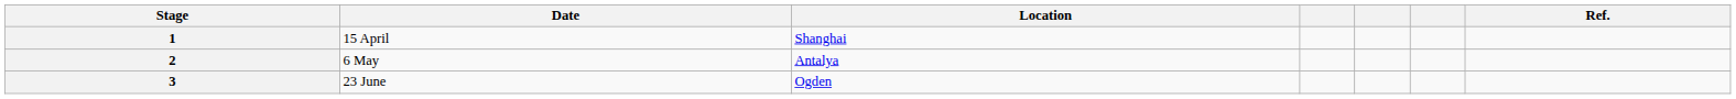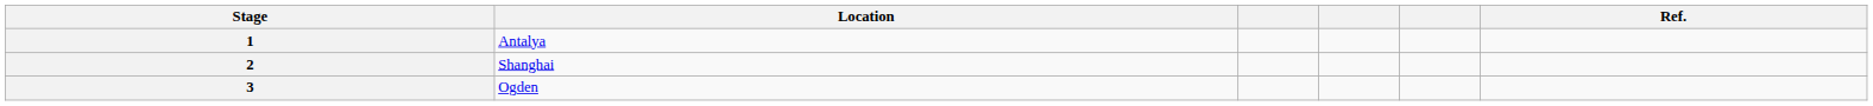- column: Date | 15 April | 6 May | 23 June
1 | Location: Shanghai -> Antalya
2 | Location: Antalya -> Shanghai
